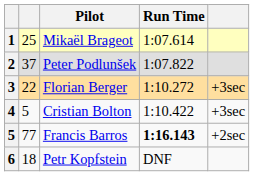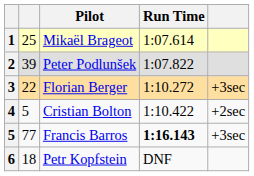Peter Podlunšek | column 2: 37 -> 39
Cristian Bolton | column 5: +3sec -> +2sec
Francis Barros | column 5: +2sec -> +3sec
